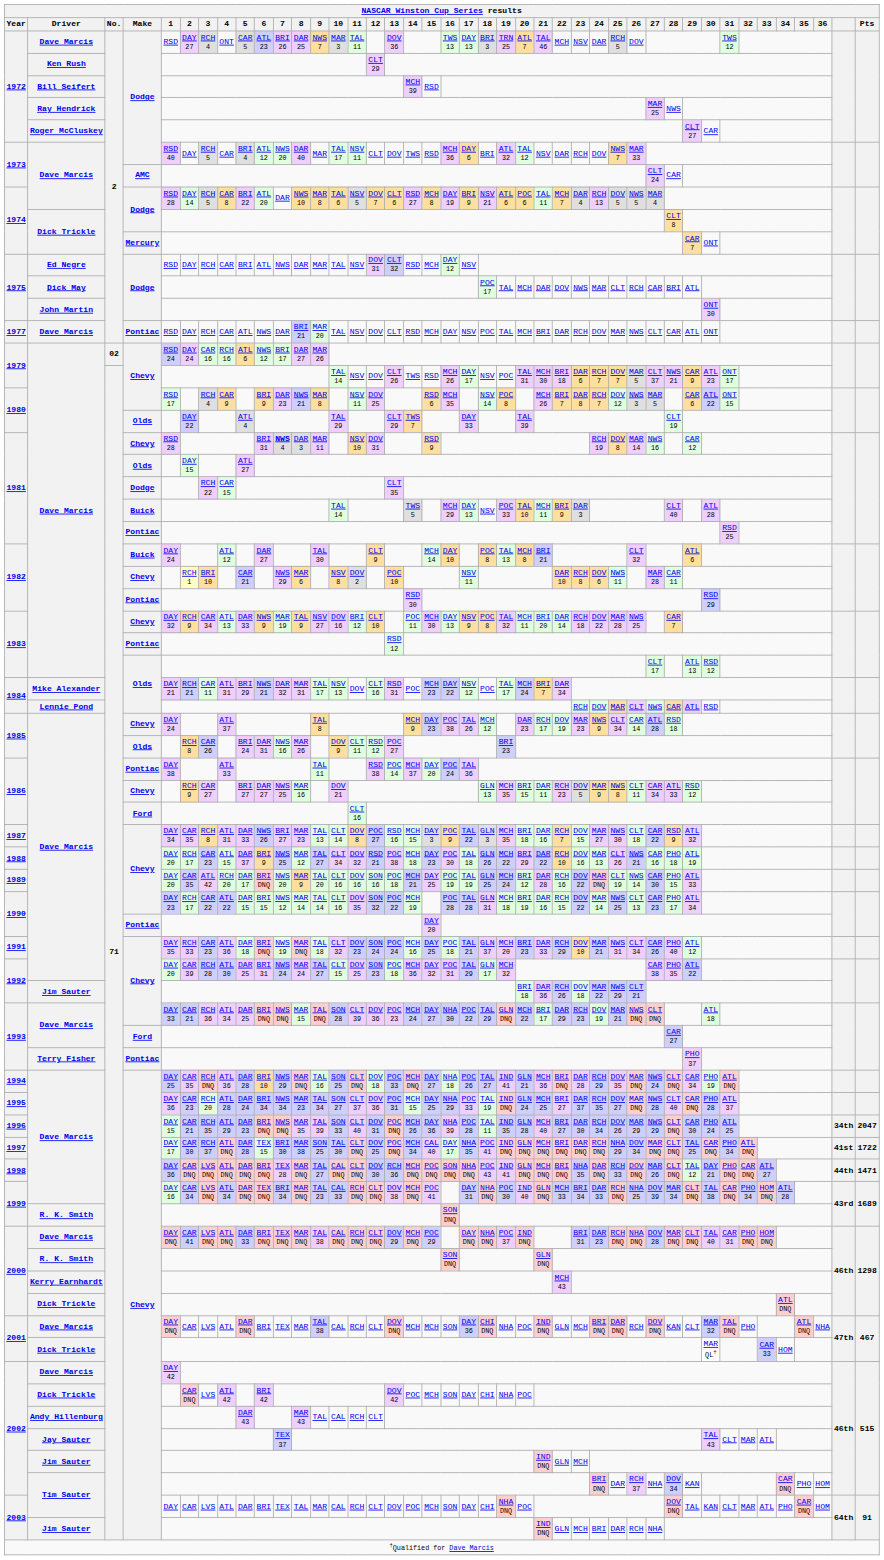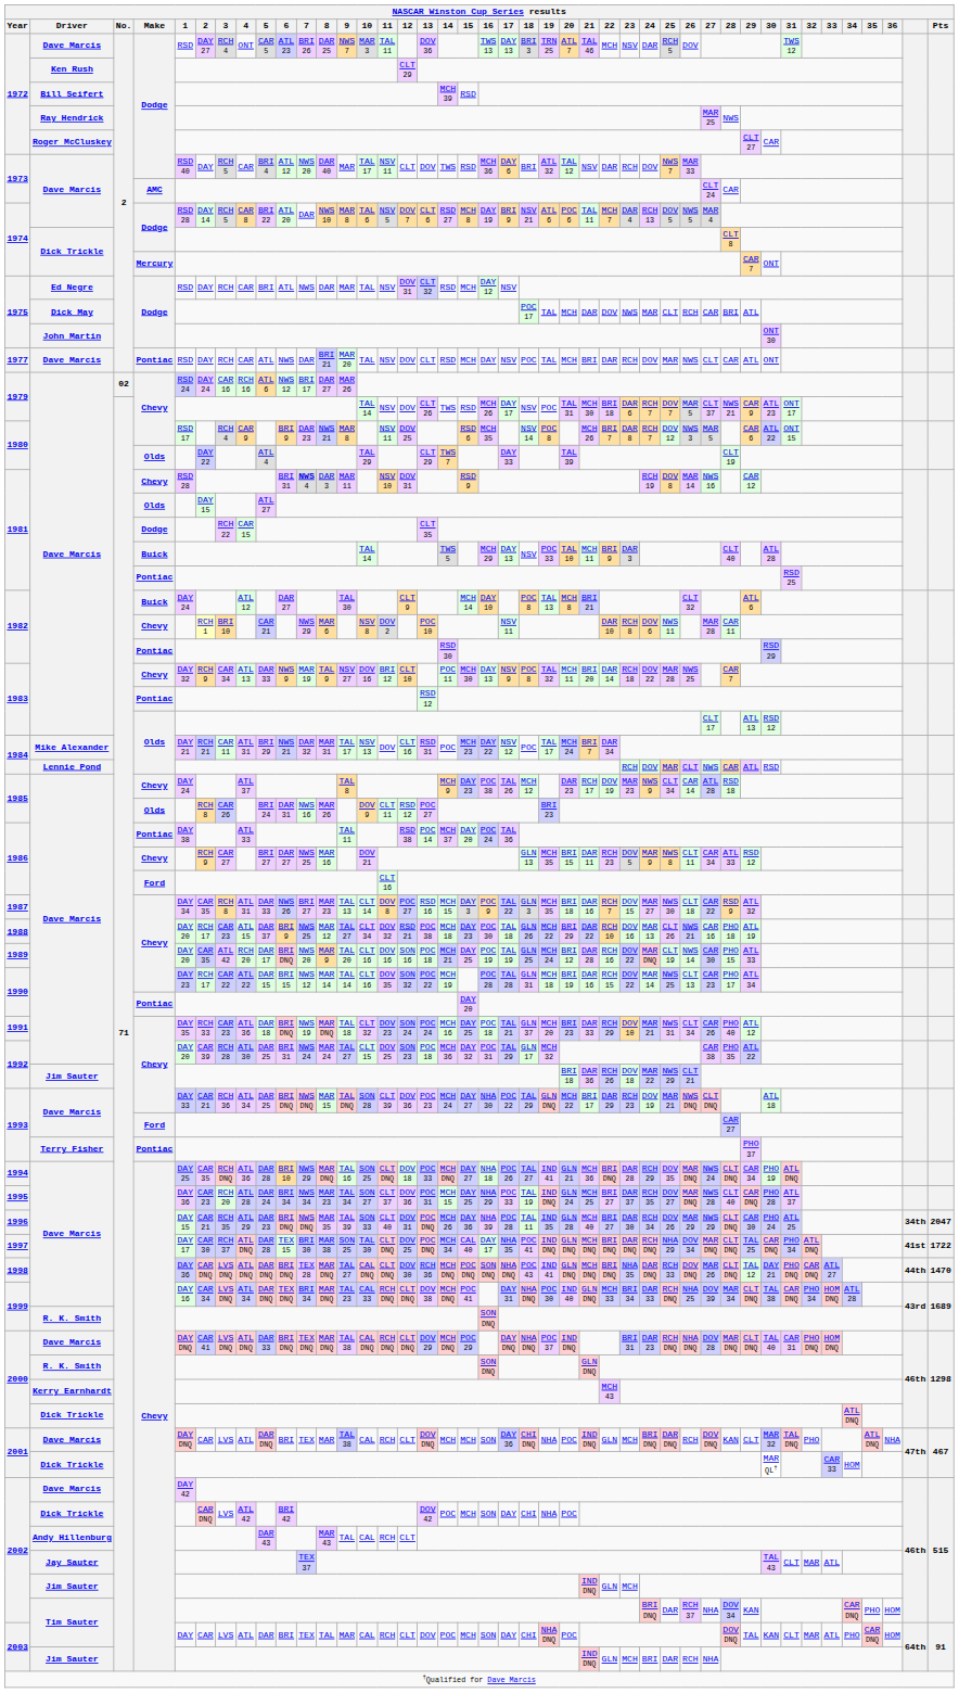1998 | NASCAR Winston Cup Series results / Pts: 1471 -> 1470
